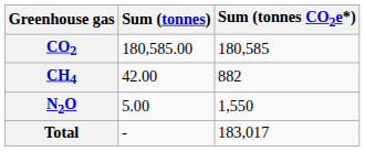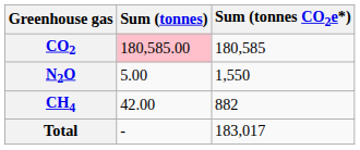CO2 | Sum (tonnes): no background -> pink background
rows swapped: CH4 <-> N2O
